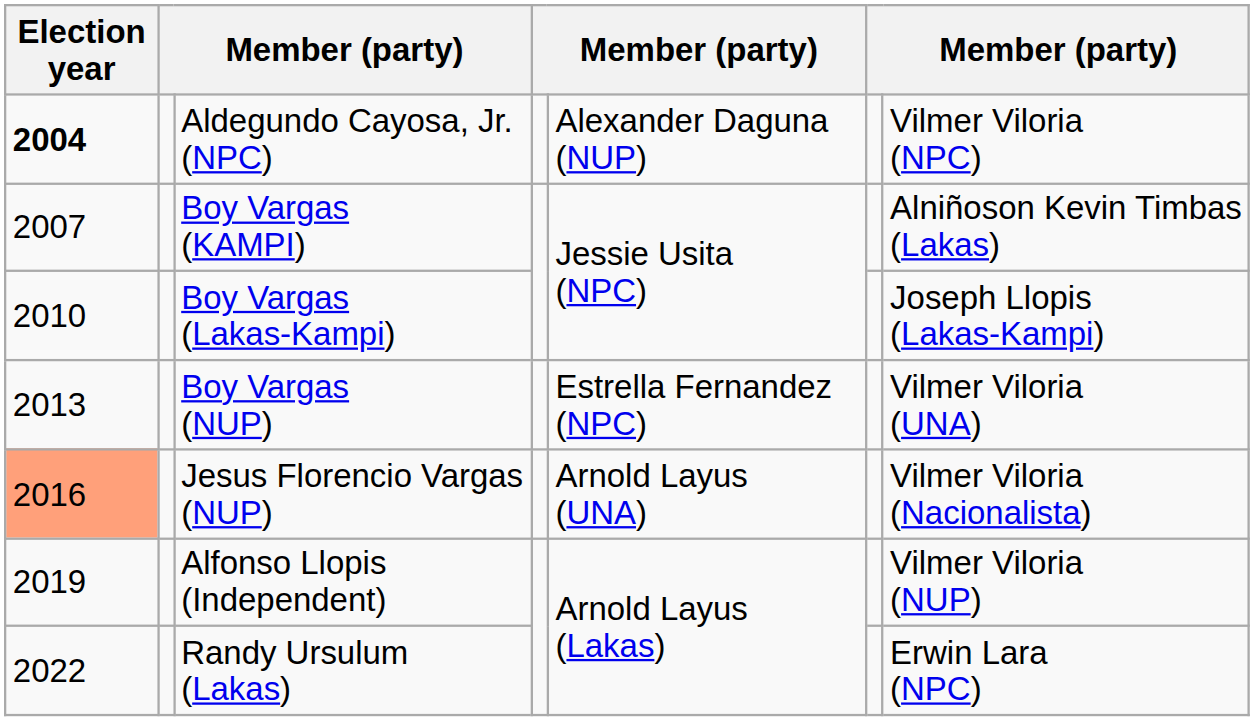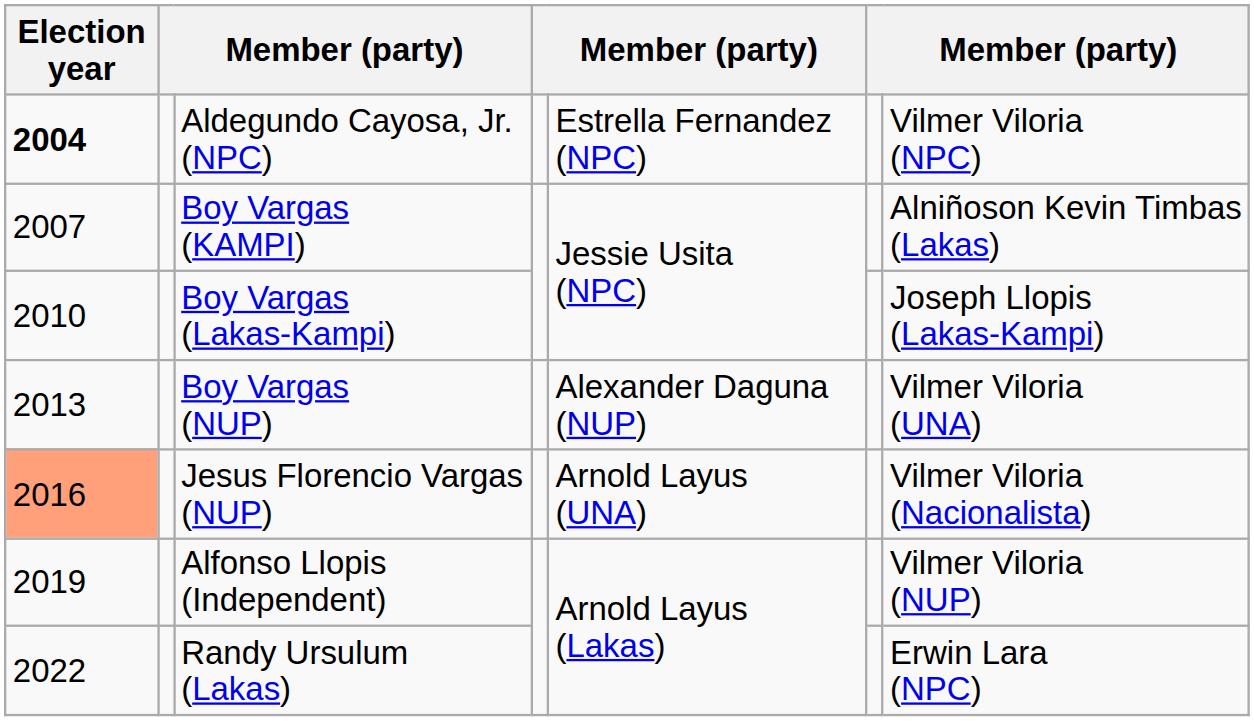Aldegundo Cayosa, Jr. (NPC) | column 5: Alexander Daguna (NUP) -> Estrella Fernandez (NPC)
Boy Vargas (NUP) | column 5: Estrella Fernandez (NPC) -> Alexander Daguna (NUP)
